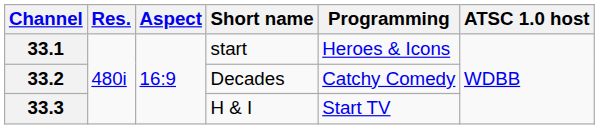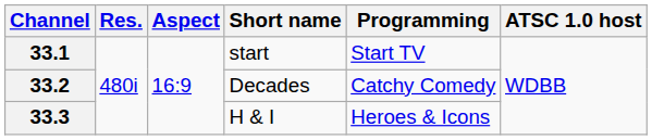33.1 | Programming: Heroes & Icons -> Start TV
33.3 | Programming: Start TV -> Heroes & Icons
